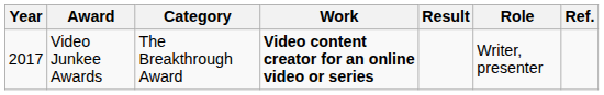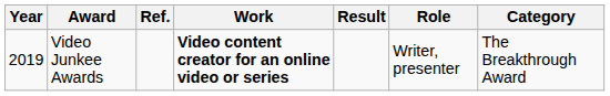columns swapped: Category <-> Ref.
Video Junkee Awards | Year: 2017 -> 2019
